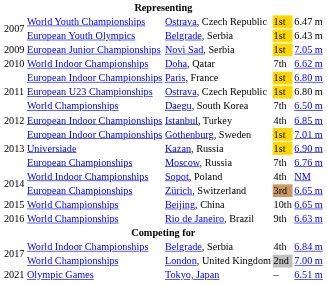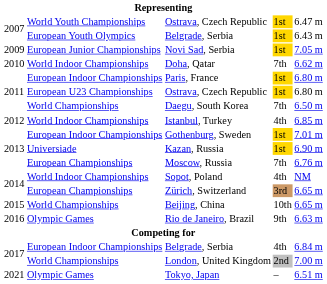Istanbul, Turkey | column 2: European Indoor Championships -> World Indoor Championships
Rio de Janeiro, Brazil | column 2: World Championships -> Olympic Games
2017 / Belgrade, Serbia | column 2: World Indoor Championships -> European Indoor Championships
